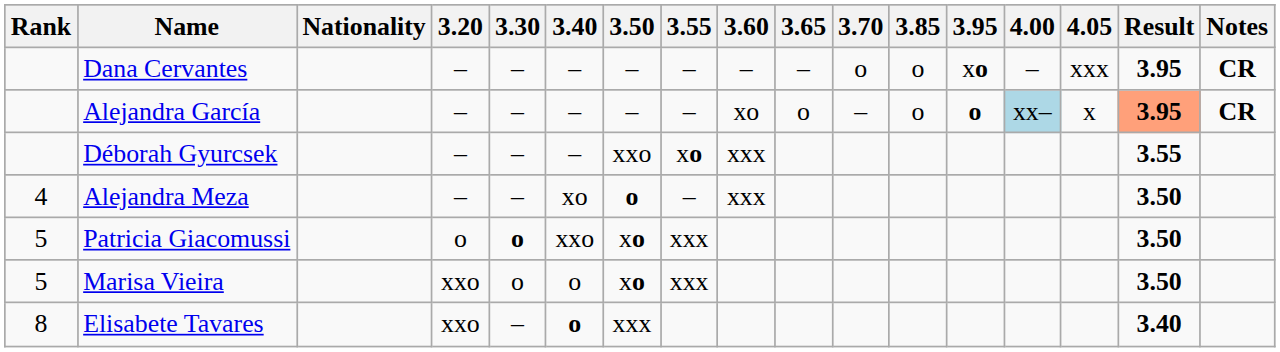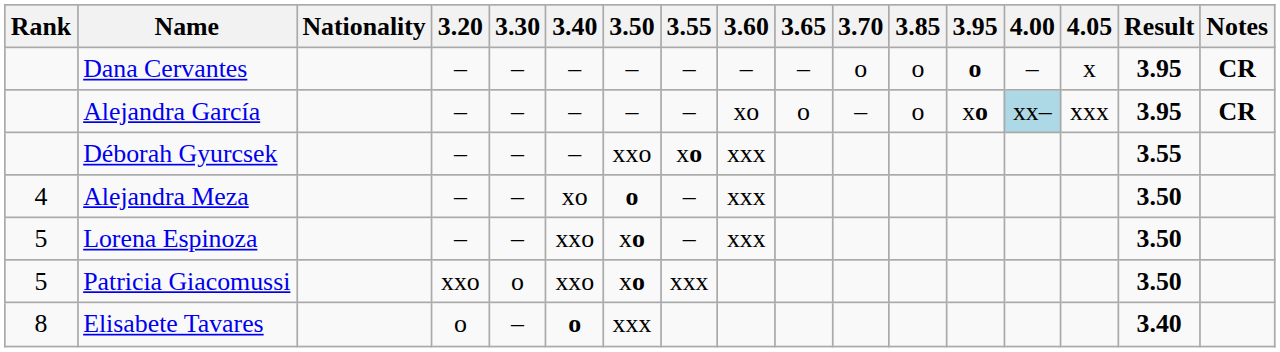Dana Cervantes | 3.95: xo -> o
Dana Cervantes | 4.05: xxx -> x
Alejandra García | 3.95: o -> xo
Alejandra García | 4.05: x -> xxx
Alejandra García | Result: lightsalmon background -> no background
+ row: 5 | Lorena Espinoza | – | – | xxo | xo | – | xxx | 3.50
Patricia Giacomussi | 3.20: o -> xxo
Patricia Giacomussi | 3.30: bold -> normal
- row: 5 | Marisa Vieira | xxo | o | o | xo | xxx | 3.50
Elisabete Tavares | 3.20: xxo -> o
